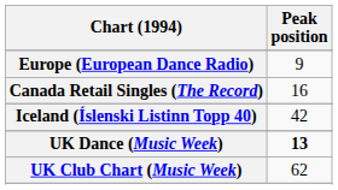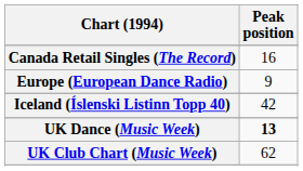rows swapped: Canada Retail Singles (The Record) <-> Europe (European Dance Radio)
